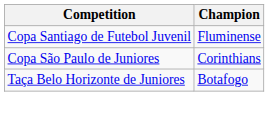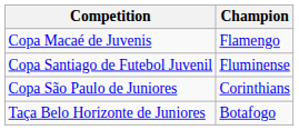+ row: Copa Macaé de Juvenis | Flamengo
